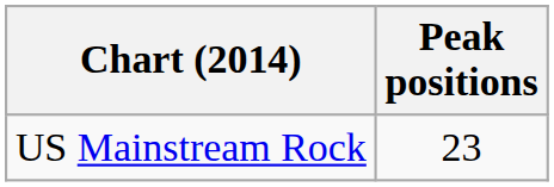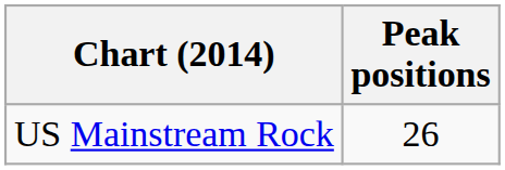US Mainstream Rock | Peak positions: 23 -> 26
